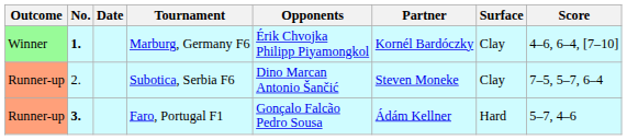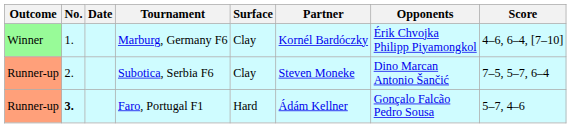columns swapped: Surface <-> Opponents
Marburg, Germany F6 | No.: bold -> normal
